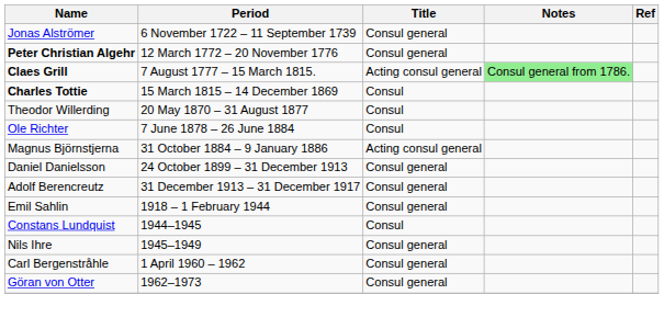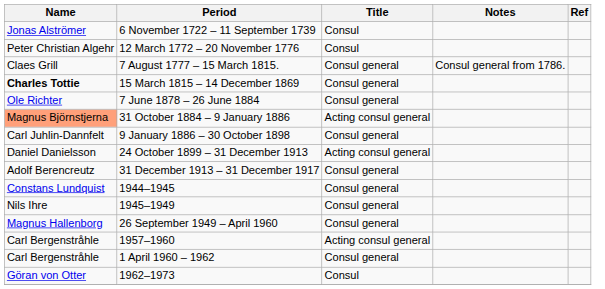6 November 1722 – 11 September 1739 | Title: Consul general -> Consul
12 March 1772 – 20 November 1776 | Name: bold -> normal
12 March 1772 – 20 November 1776 | Title: Consul general -> Consul
7 August 1777 – 15 March 1815. | Name: bold -> normal
7 August 1777 – 15 March 1815. | Title: Acting consul general -> Consul general
7 August 1777 – 15 March 1815. | Notes: lightgreen background -> no background
15 March 1815 – 14 December 1869 | Title: Consul -> Consul general
- row: Theodor Willerding | 20 May 1870 – 31 August 1877 | Consul
7 June 1878 – 26 June 1884 | Title: Consul -> Consul general
31 October 1884 – 9 January 1886 | Name: no background -> lightsalmon background
+ row: Carl Juhlin-Dannfelt | 9 January 1886 – 30 October 1898 | Consul general
24 October 1899 – 31 December 1913 | Title: Consul general -> Acting consul general
- row: Emil Sahlin | 1918 – 1 February 1944 | Consul general
1944–1945 | Title: Consul -> Consul general
+ row: Magnus Hallenborg | 26 September 1949 – April 1960 | Consul general
+ row: Carl Bergenstråhle | 1957–1960 | Acting consul general
1962–1973 | Title: Consul general -> Consul
